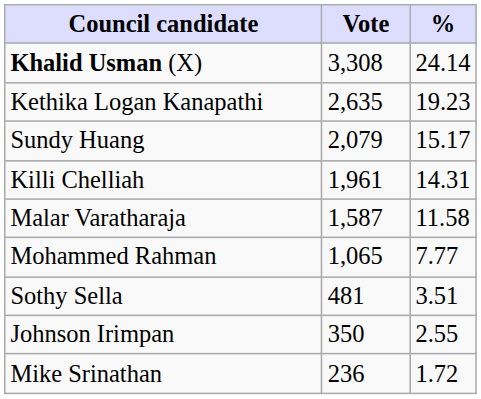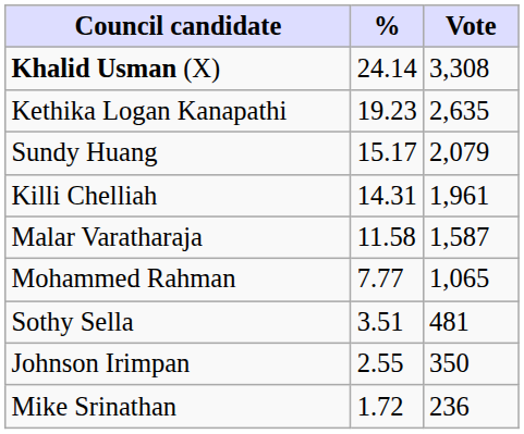columns swapped: Vote <-> %
